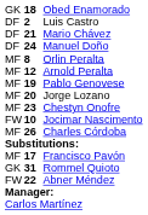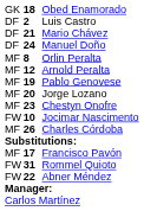Rommel Quioto | column 1: GK -> FW
